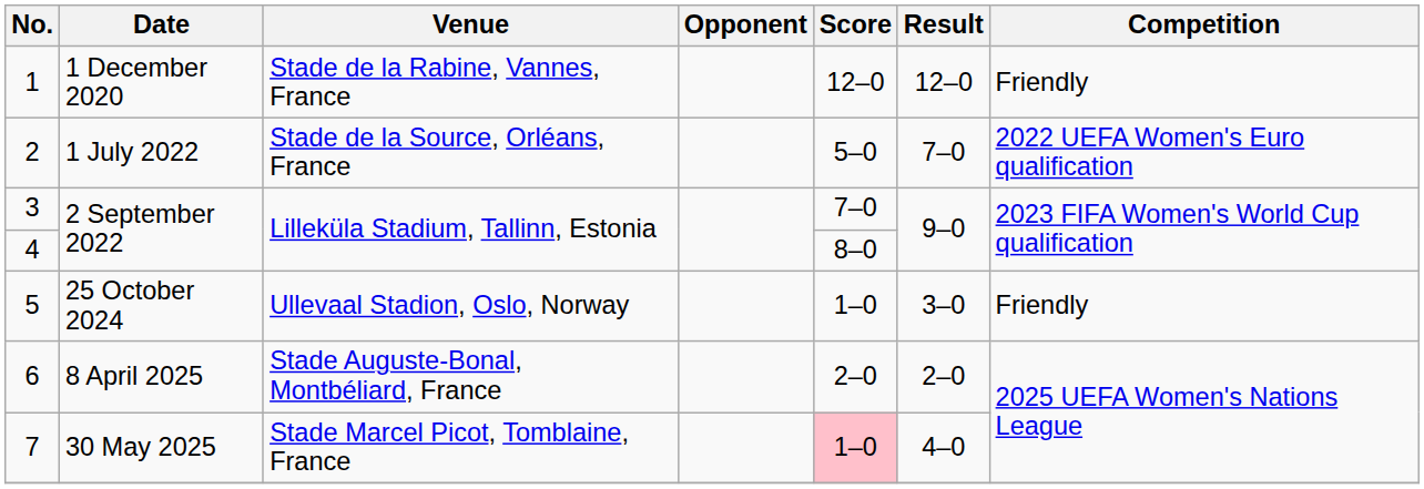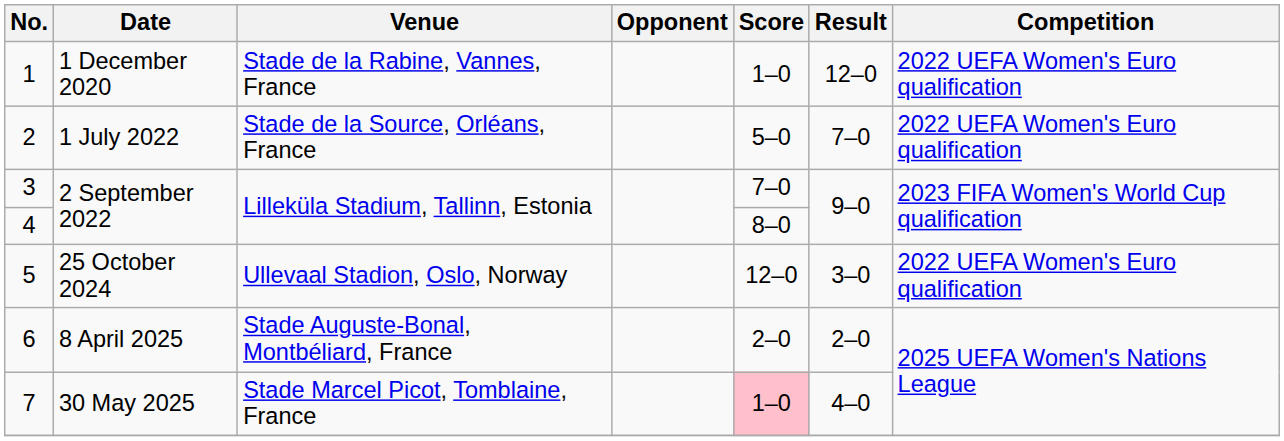1 | Score: 12–0 -> 1–0
1 | Competition: Friendly -> 2022 UEFA Women's Euro qualification
5 | Score: 1–0 -> 12–0
5 | Competition: Friendly -> 2022 UEFA Women's Euro qualification
